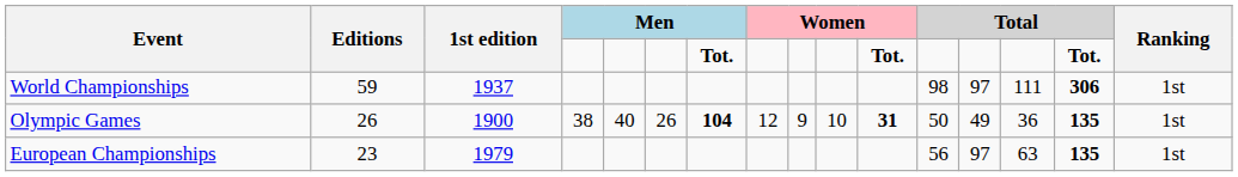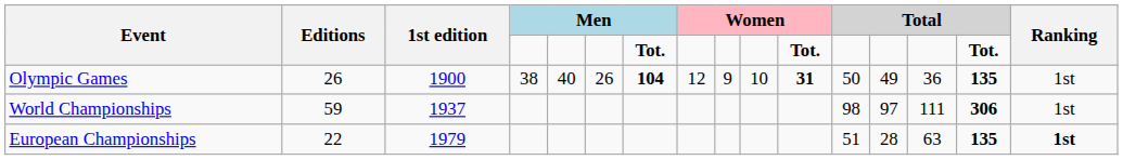rows swapped: Olympic Games <-> World Championships
European Championships | Editions: 23 -> 22
European Championships | column 12: 56 -> 51
European Championships | column 13: 97 -> 28
European Championships | Ranking: normal -> bold
